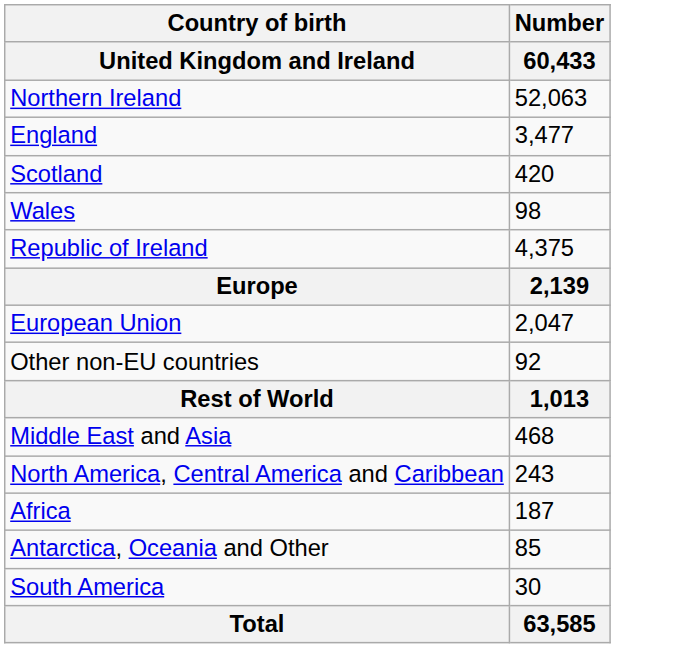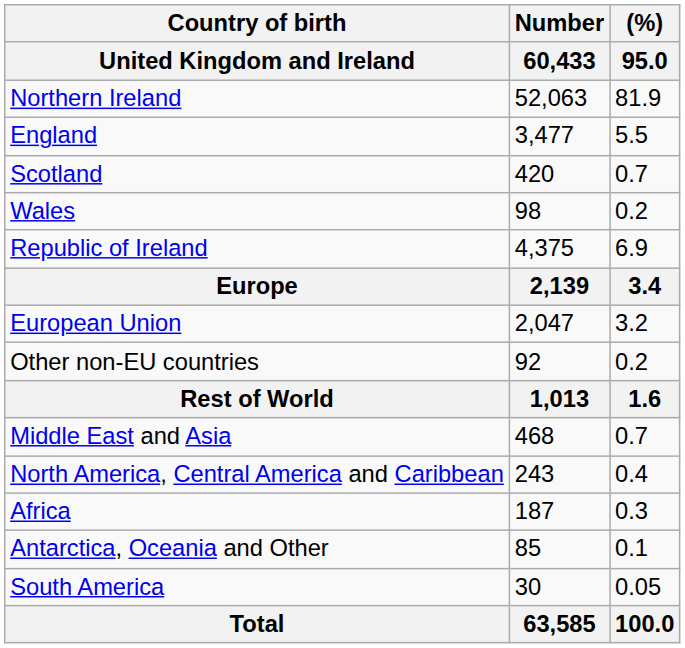+ column: (%) | 95.0 | 81.9 | 5.5 | 0.7 | 0.2 | 6.9 | 3.4 | 3.2 | 0.2 | 1.6 | 0.7 | 0.4 | 0.3 | 0.1 | 0.05 | 100.0
